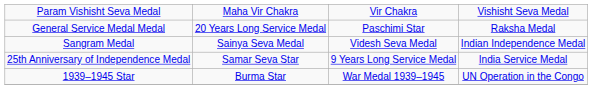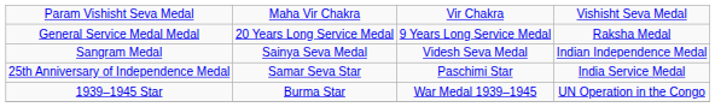General Service Medal Medal | column 3: Paschimi Star -> 9 Years Long Service Medal
25th Anniversary of Independence Medal | column 3: 9 Years Long Service Medal -> Paschimi Star
